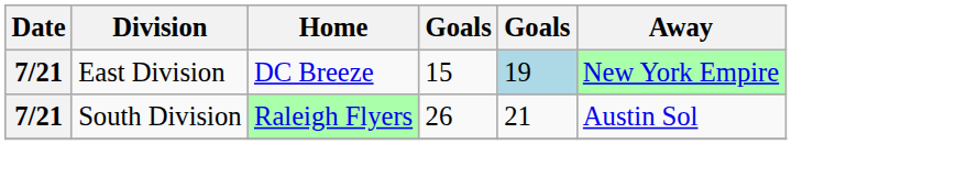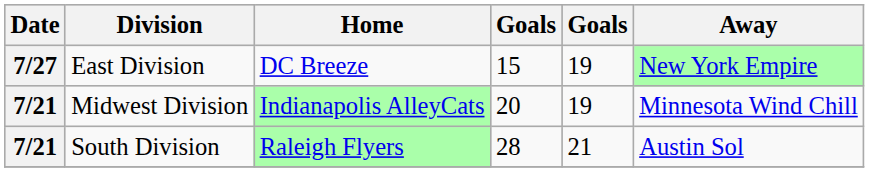East Division | Date: 7/21 -> 7/27
East Division | column 5: lightblue background -> no background
+ row: 7/21 | Midwest Division | Indianapolis AlleyCats | 20 | 19 | Minnesota Wind Chill
South Division | column 4: 26 -> 28
